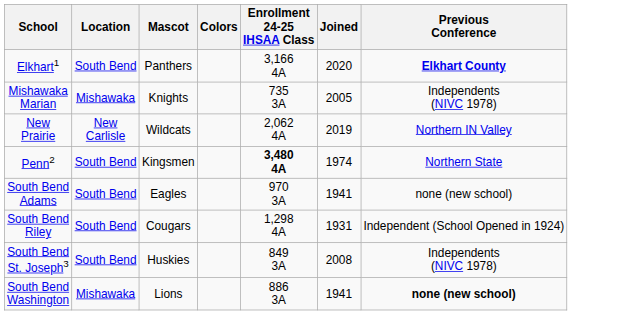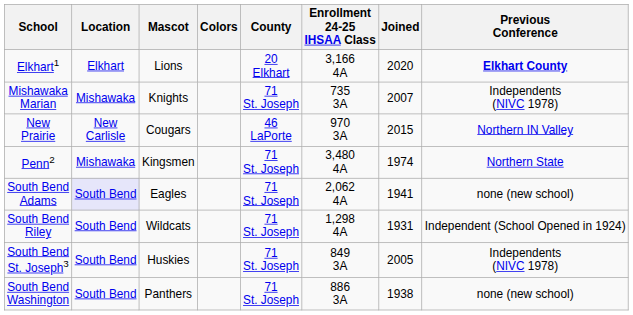+ column: County | 20 Elkhart | 71 St. Joseph | 46 LaPorte | 71 St. Joseph | 71 St. Joseph | 71 St. Joseph | 71 St. Joseph | 71 St. Joseph
Elkhart1 | Location: South Bend -> Elkhart
Elkhart1 | Mascot: Panthers -> Lions
Mishawaka Marian | Joined: 2005 -> 2007
New Prairie | Mascot: Wildcats -> Cougars
New Prairie | Enrollment 24-25 IHSAA Class: 2,062 4A -> 970 3A
New Prairie | Joined: 2019 -> 2015
Penn2 | Location: South Bend -> Mishawaka
Penn2 | Enrollment 24-25 IHSAA Class: bold -> normal
South Bend Adams | Location: no background -> lavender background
South Bend Adams | Enrollment 24-25 IHSAA Class: 970 3A -> 2,062 4A
South Bend Riley | Mascot: Cougars -> Wildcats
South Bend St. Joseph3 | Joined: 2008 -> 2005
South Bend Washington | Location: Mishawaka -> South Bend
South Bend Washington | Mascot: Lions -> Panthers
South Bend Washington | Joined: 1941 -> 1938
South Bend Washington | Previous Conference: bold -> normal
